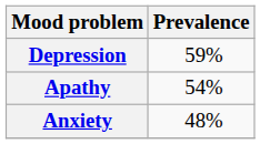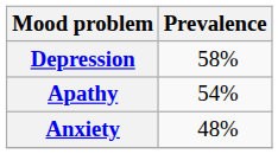Depression | Prevalence: 59% -> 58%
